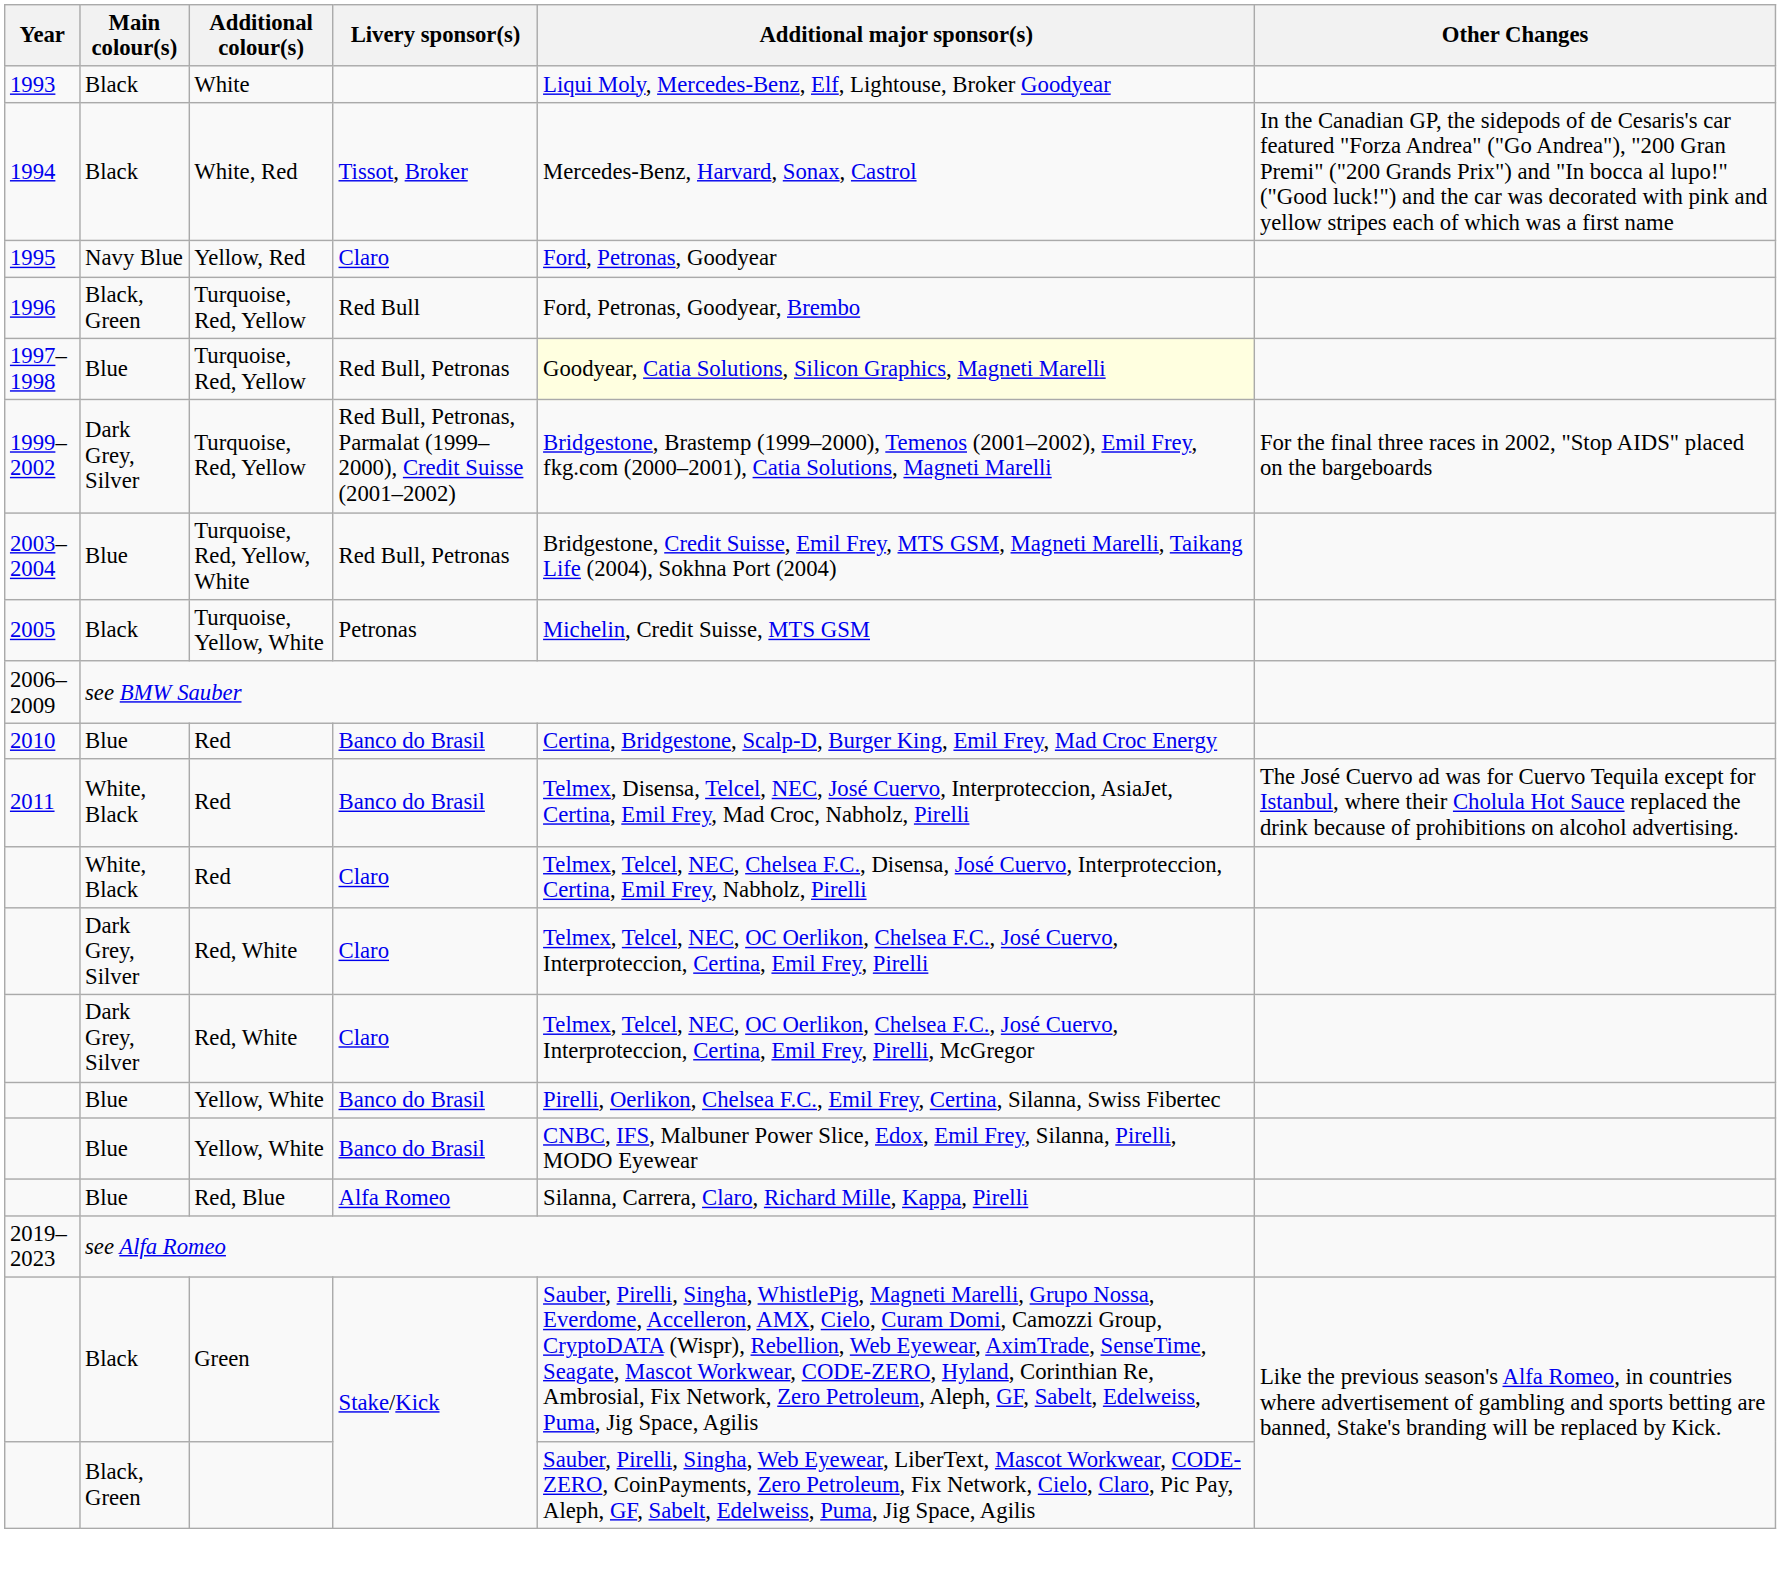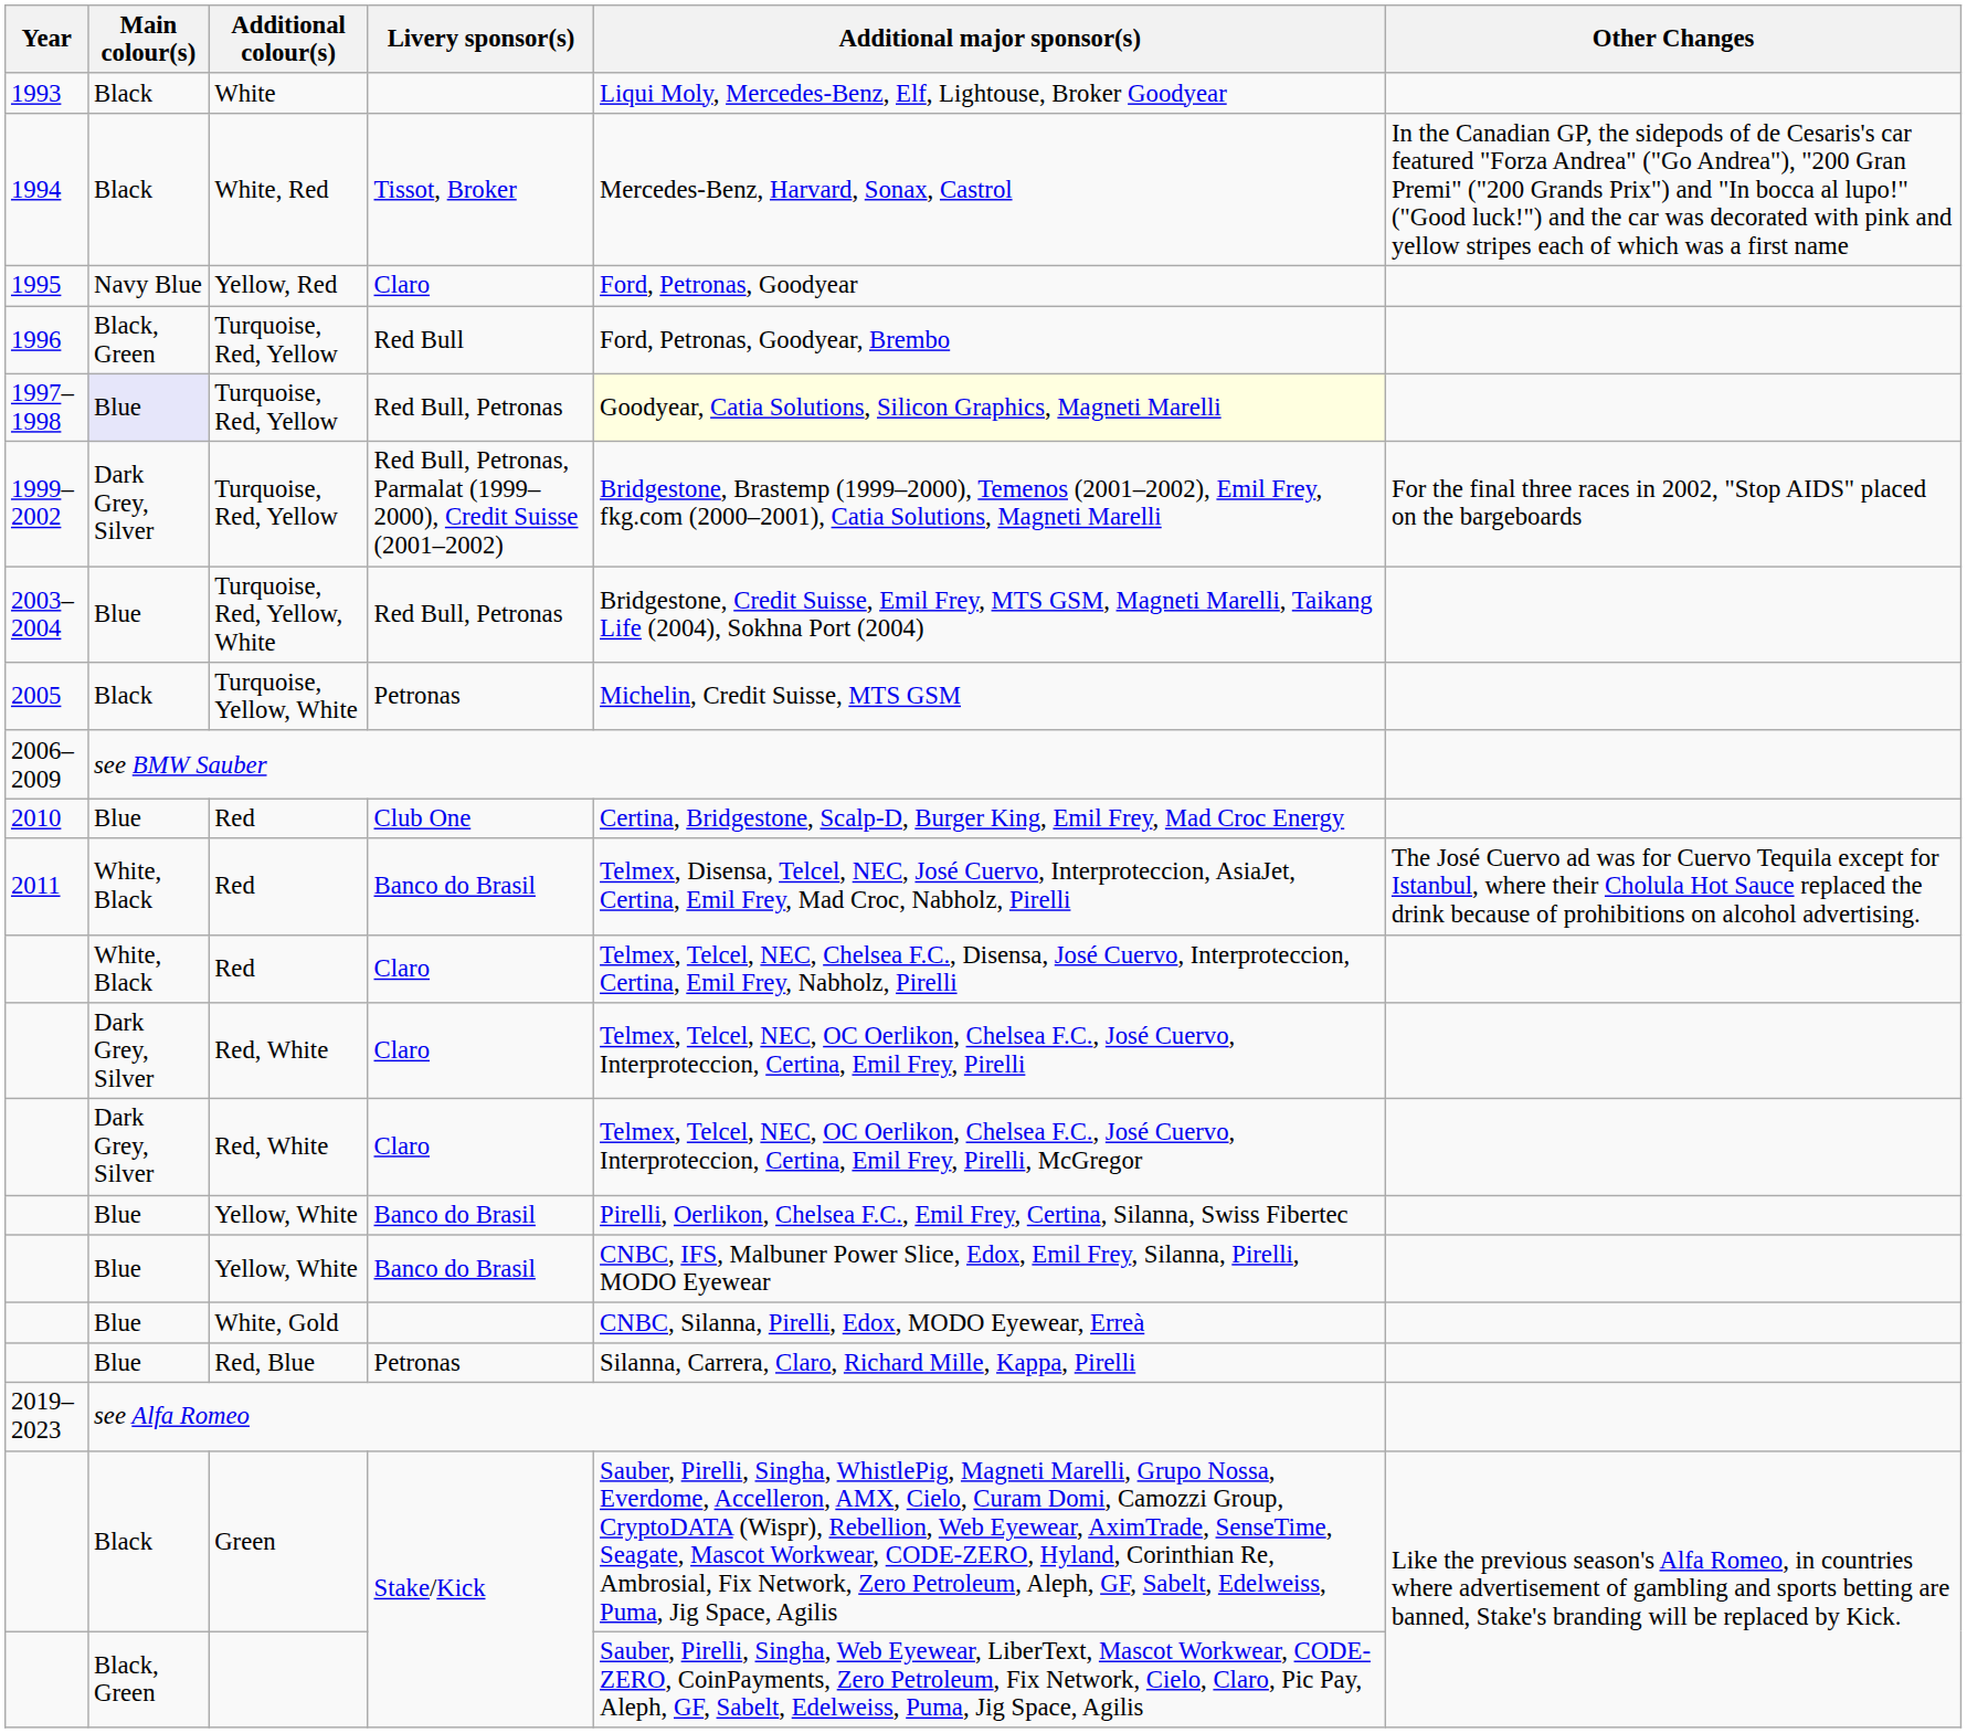1997–1998 / Turquoise, Red, Yellow | Main colour(s): no background -> lavender background
2010 / Red | Livery sponsor(s): Banco do Brasil -> Club One
+ row: Blue | White, Gold | CNBC, Silanna, Pirelli, Edox, MODO Eyewear, Erreà
Red, Blue | Livery sponsor(s): Alfa Romeo -> Petronas
